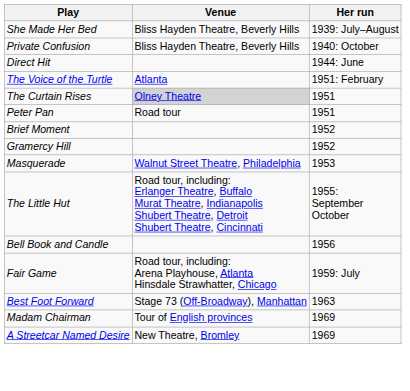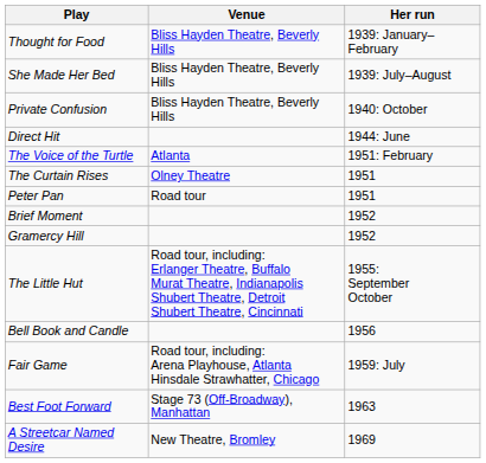+ row: Thought for Food | Bliss Hayden Theatre, Beverly Hills | 1939: January–February
The Curtain Rises | Venue: lightgrey background -> no background
- row: Masquerade | Walnut Street Theatre, Philadelphia | 1953
- row: Madam Chairman | Tour of English provinces | 1969
